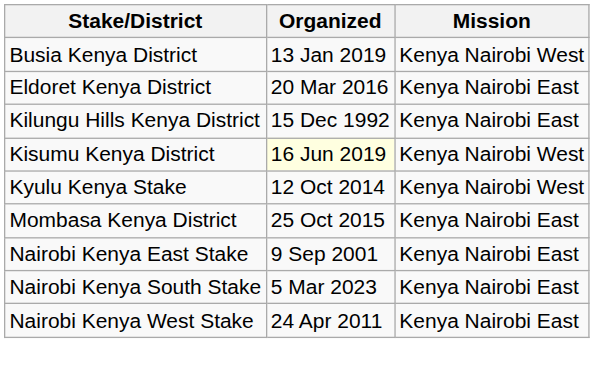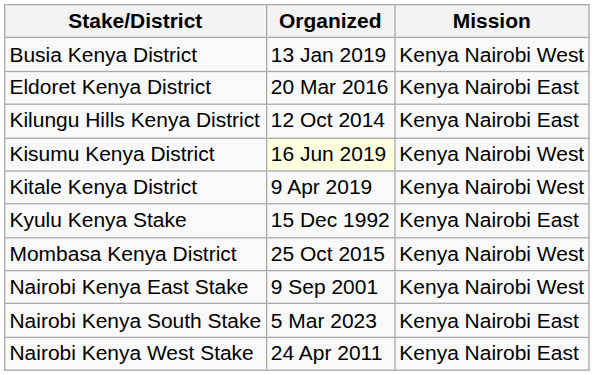Kilungu Hills Kenya District | Organized: 15 Dec 1992 -> 12 Oct 2014
+ row: Kitale Kenya District | 9 Apr 2019 | Kenya Nairobi West
Kyulu Kenya Stake | Organized: 12 Oct 2014 -> 15 Dec 1992
Kyulu Kenya Stake | Mission: Kenya Nairobi West -> Kenya Nairobi East
Mombasa Kenya District | Mission: Kenya Nairobi East -> Kenya Nairobi West
Nairobi Kenya East Stake | Mission: Kenya Nairobi East -> Kenya Nairobi West
